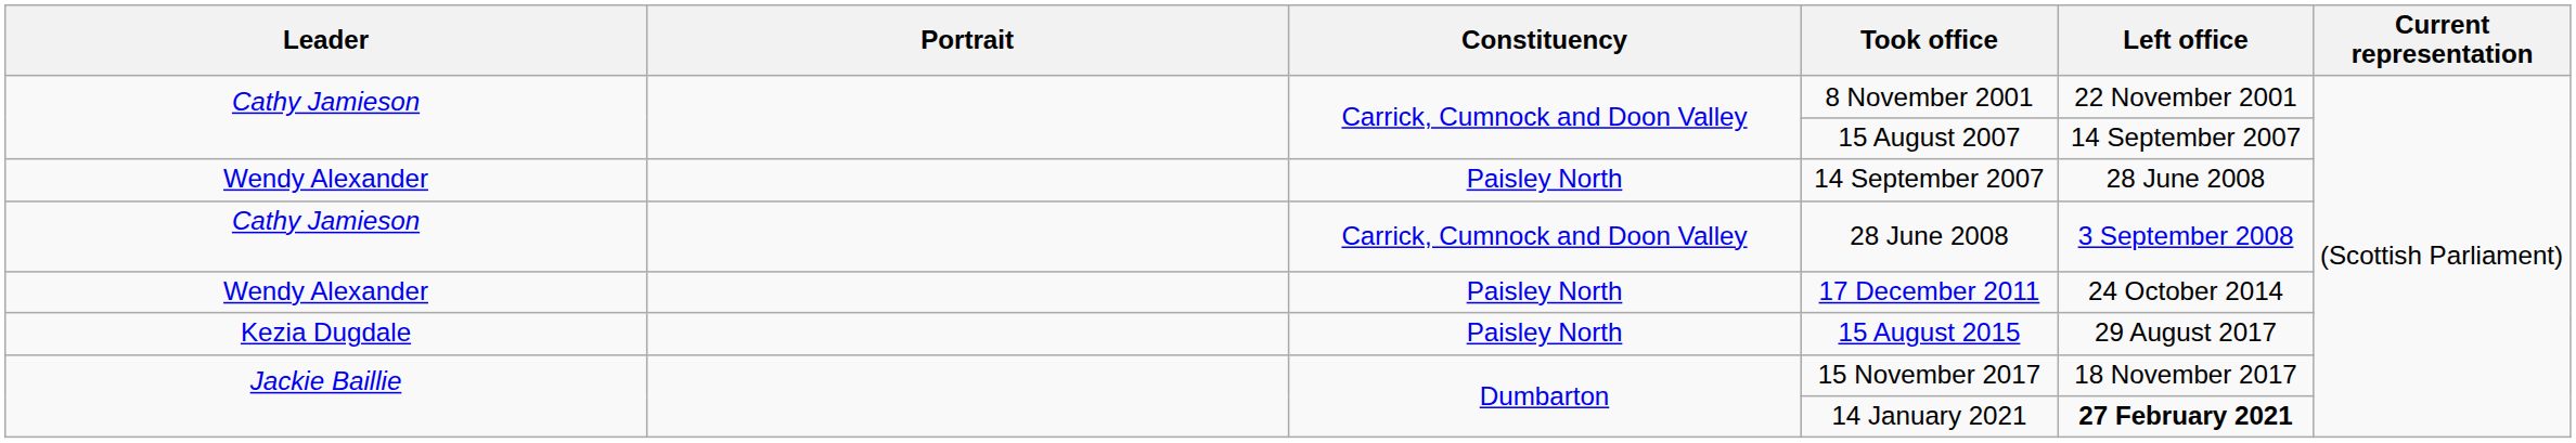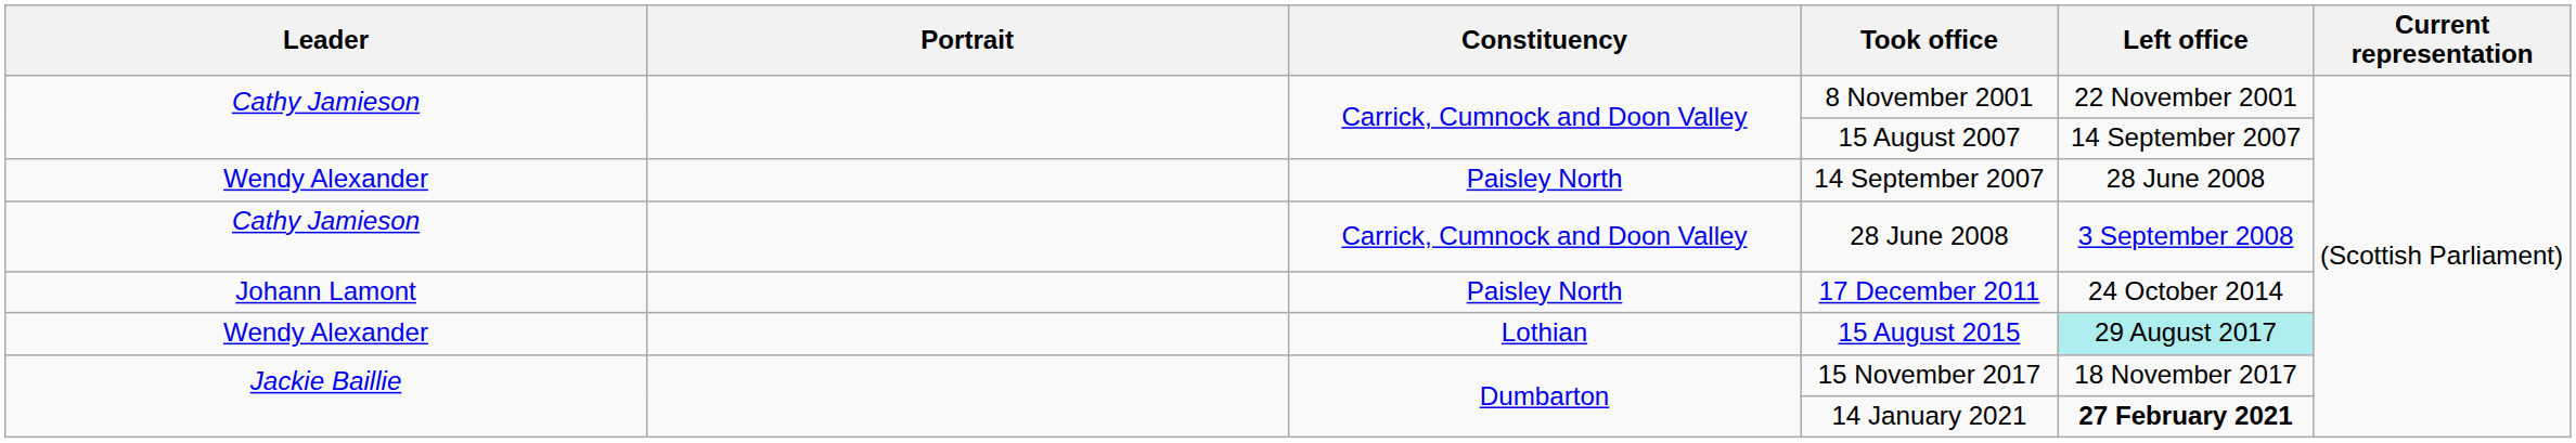17 December 2011 | Leader: Wendy Alexander -> Johann Lamont
15 August 2015 | Leader: Kezia Dugdale -> Wendy Alexander
15 August 2015 | Constituency: Paisley North -> Lothian
15 August 2015 | Left office: no background -> paleturquoise background
